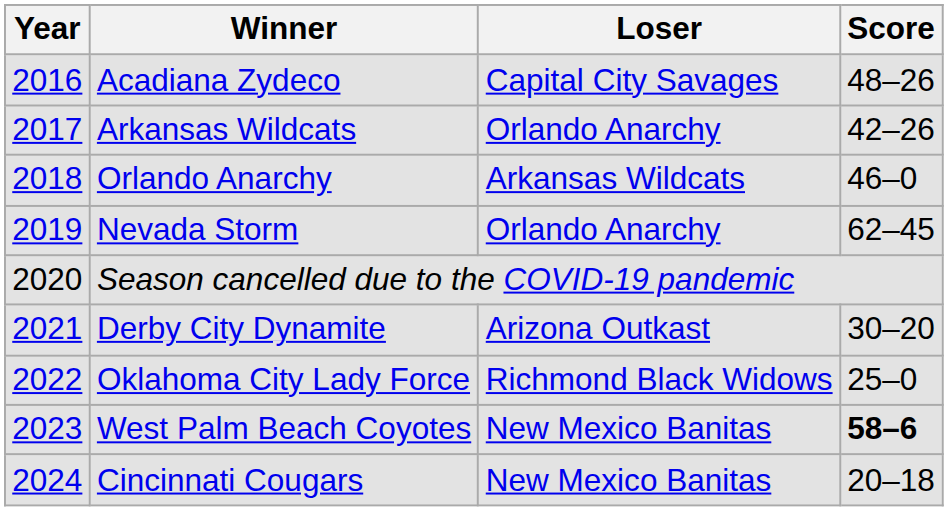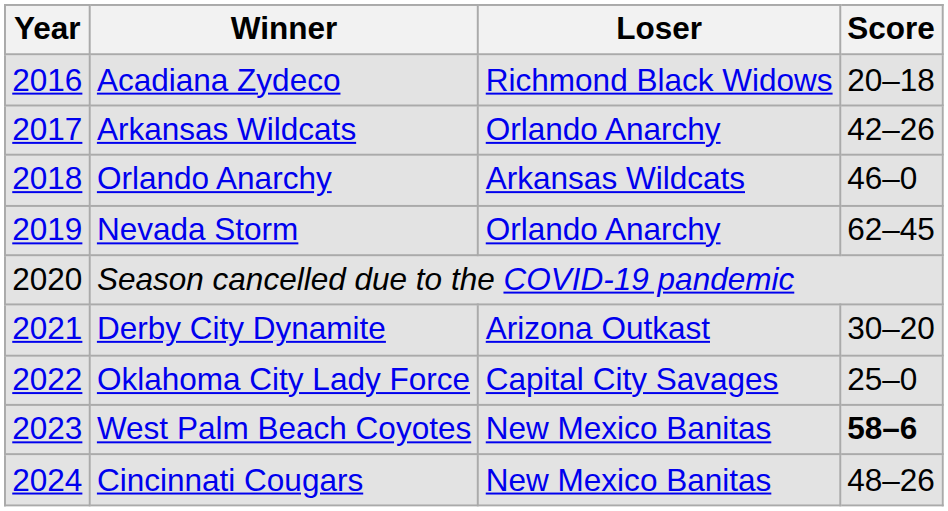Acadiana Zydeco | Loser: Capital City Savages -> Richmond Black Widows
Acadiana Zydeco | Score: 48–26 -> 20–18
Oklahoma City Lady Force | Loser: Richmond Black Widows -> Capital City Savages
Cincinnati Cougars | Score: 20–18 -> 48–26
